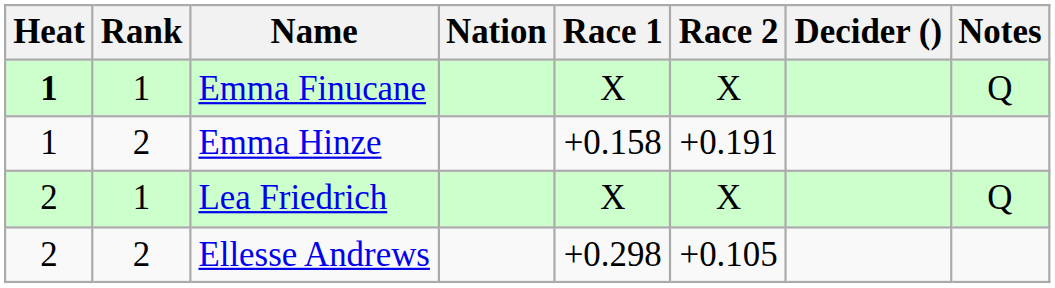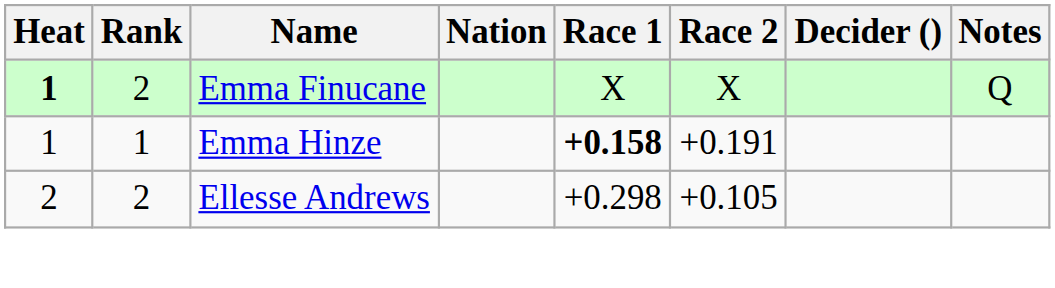Emma Finucane | Rank: 1 -> 2
Emma Hinze | Rank: 2 -> 1
Emma Hinze | Race 1: normal -> bold
- row: 2 | 1 | Lea Friedrich | X | X | Q
